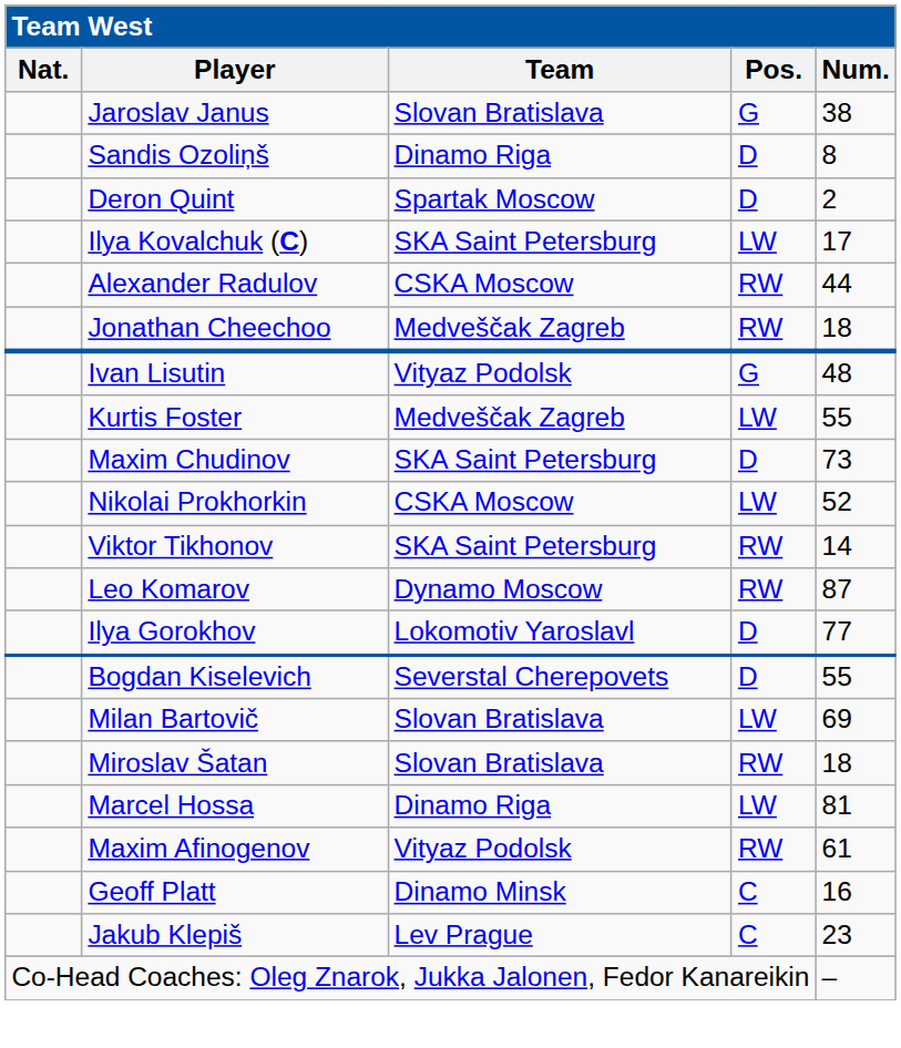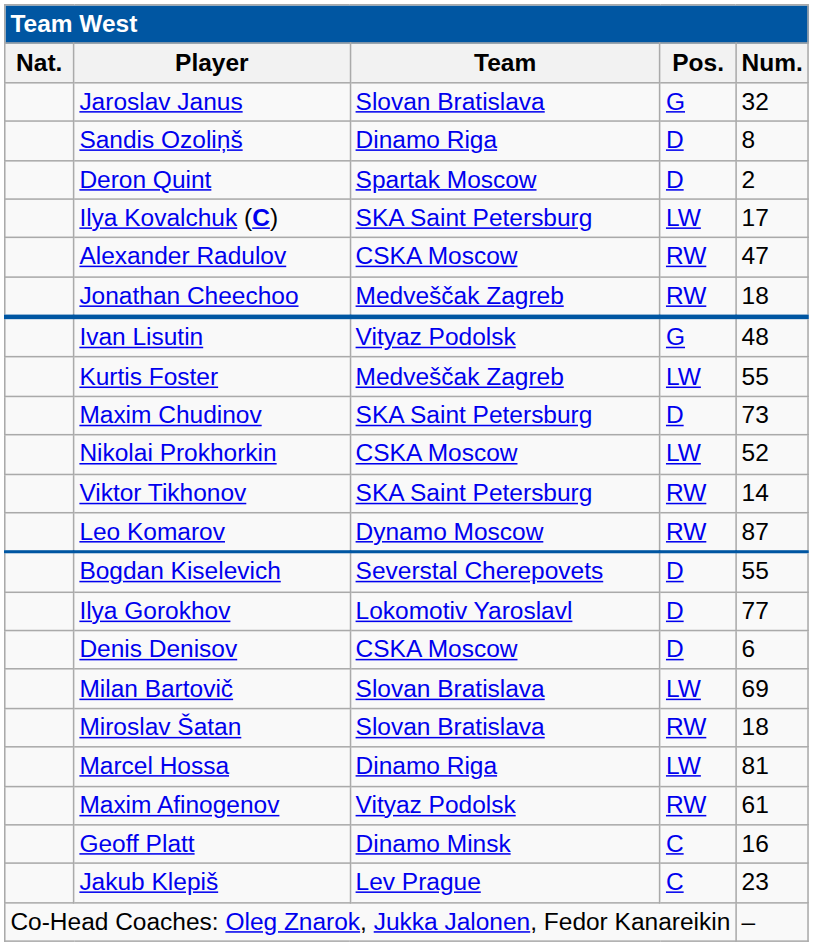Jaroslav Janus | Num.: 38 -> 32
Alexander Radulov | Num.: 44 -> 47
rows swapped: Bogdan Kiselevich <-> Ilya Gorokhov
+ row: Denis Denisov | CSKA Moscow | D | 6
